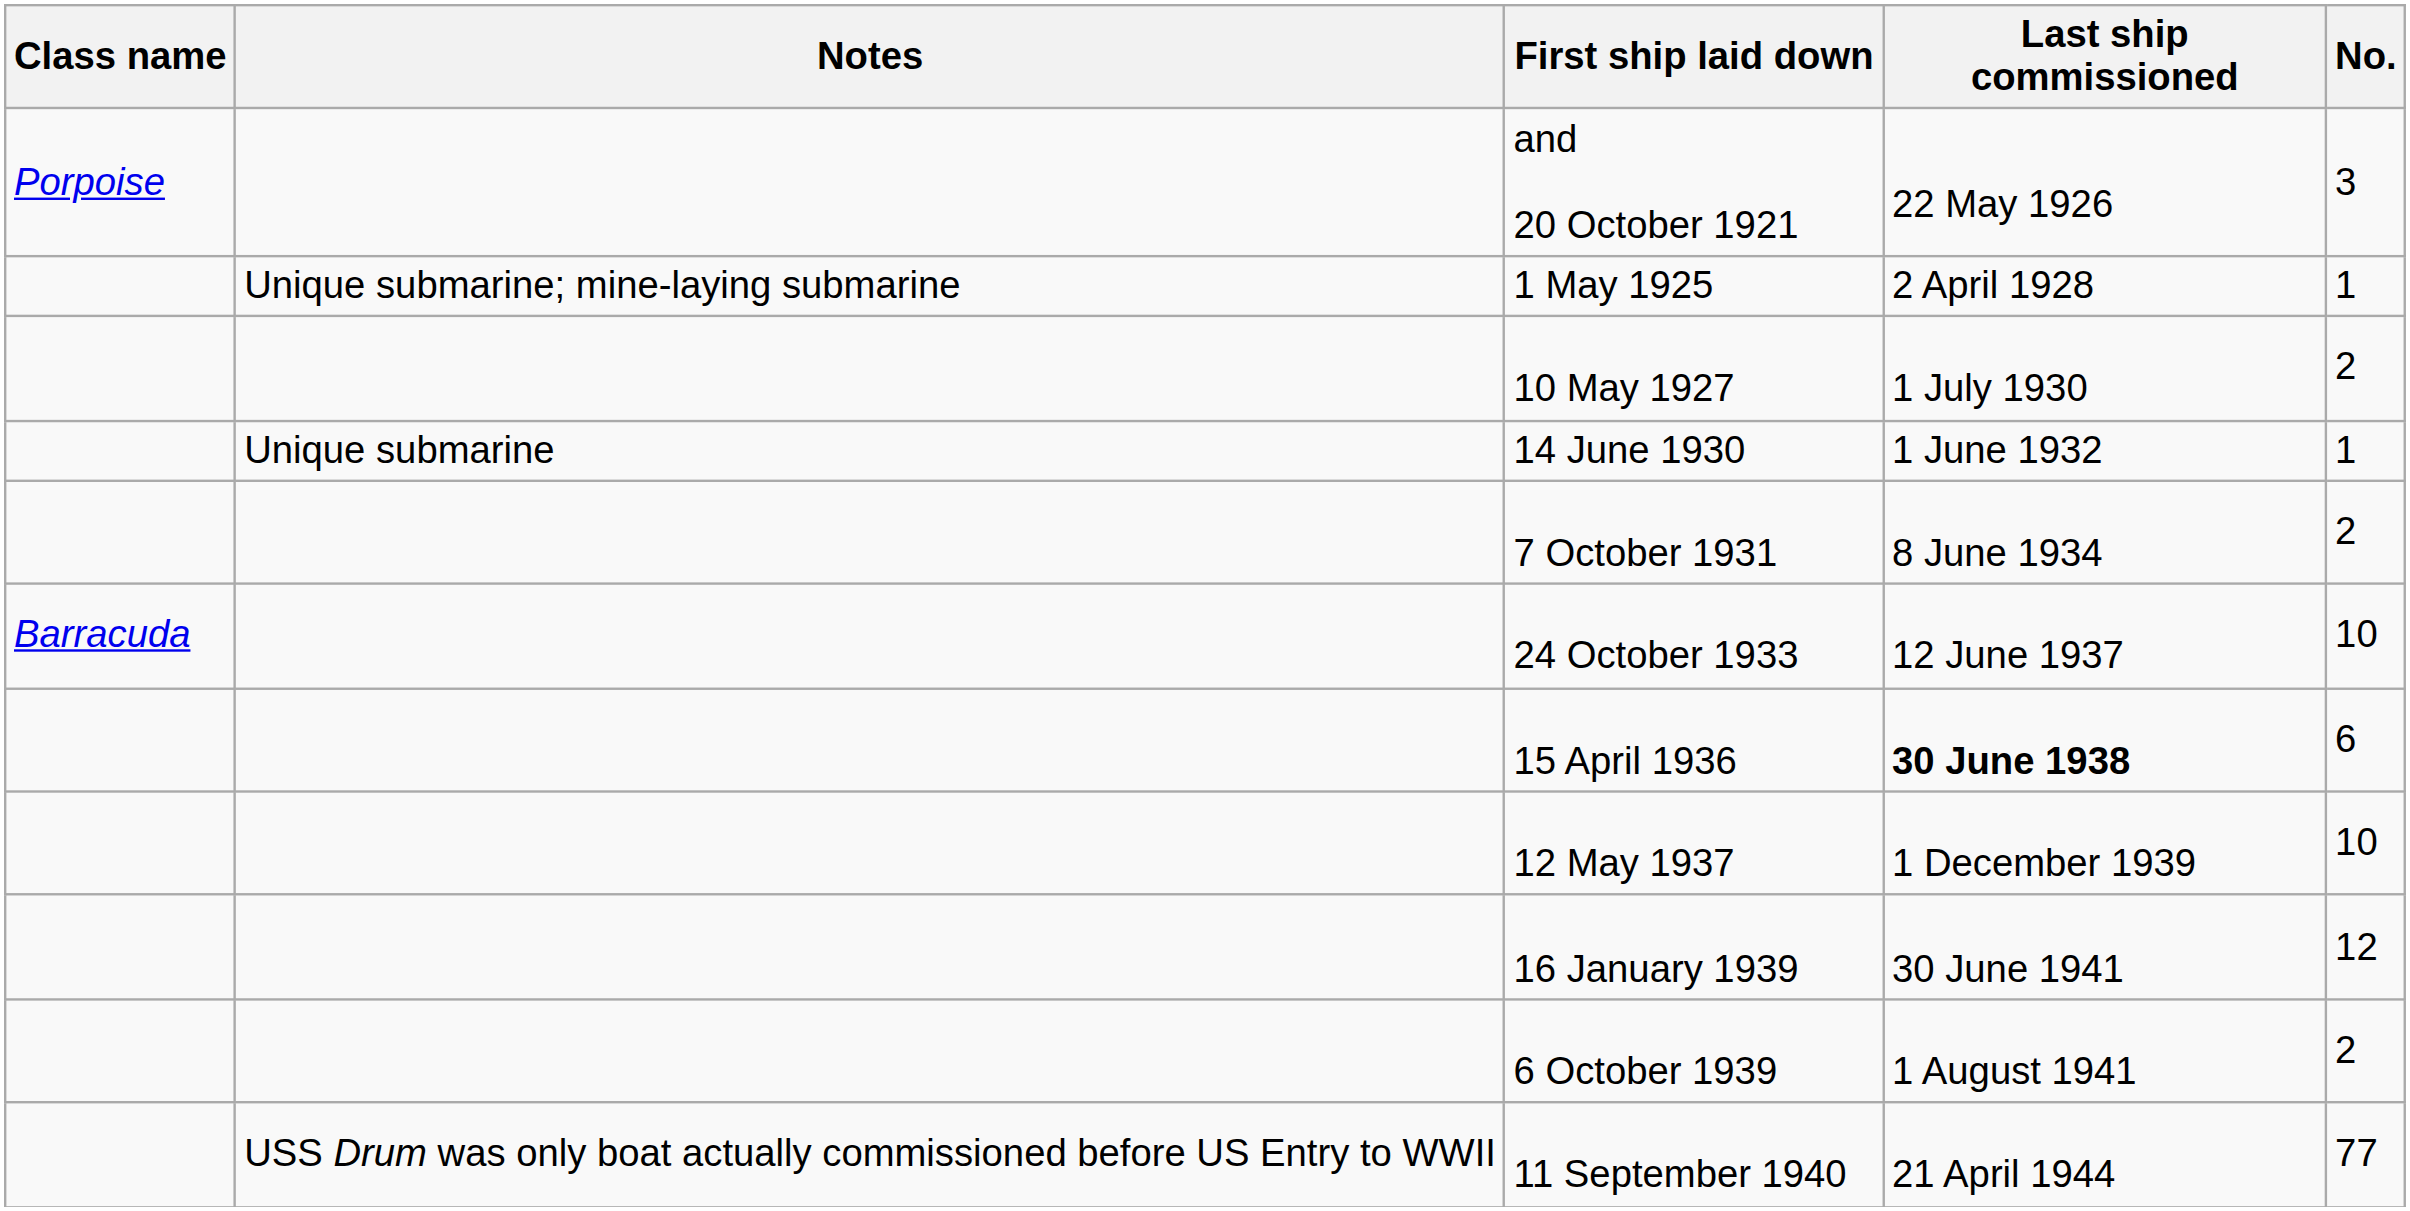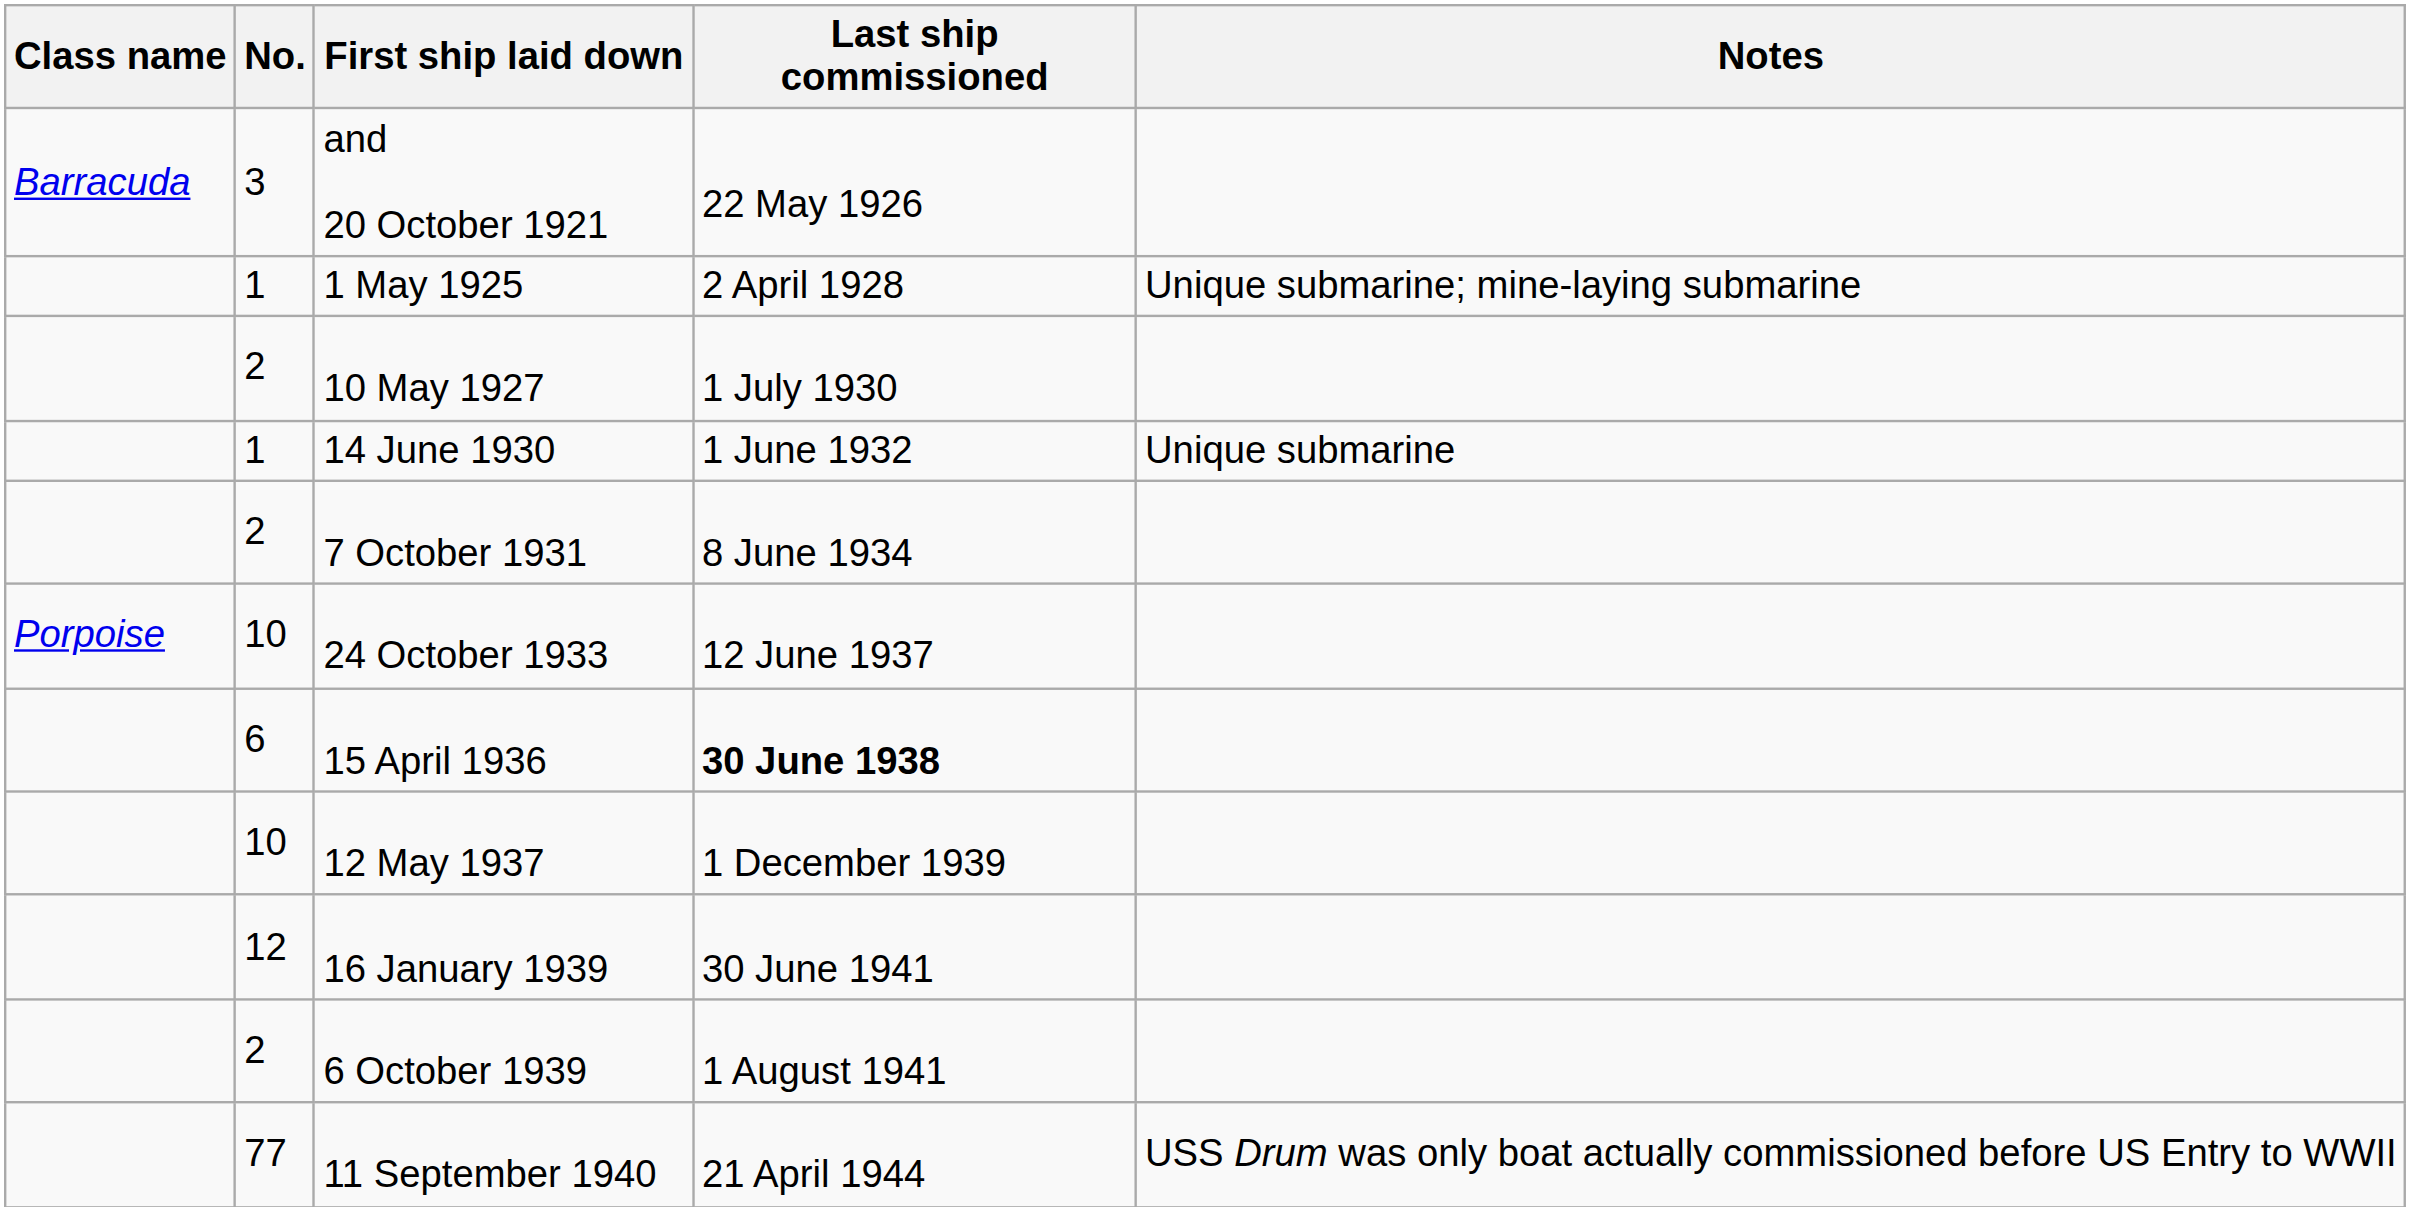columns swapped: No. <-> Notes
and 20 October 1921 | Class name: Porpoise -> Barracuda
24 October 1933 | Class name: Barracuda -> Porpoise
